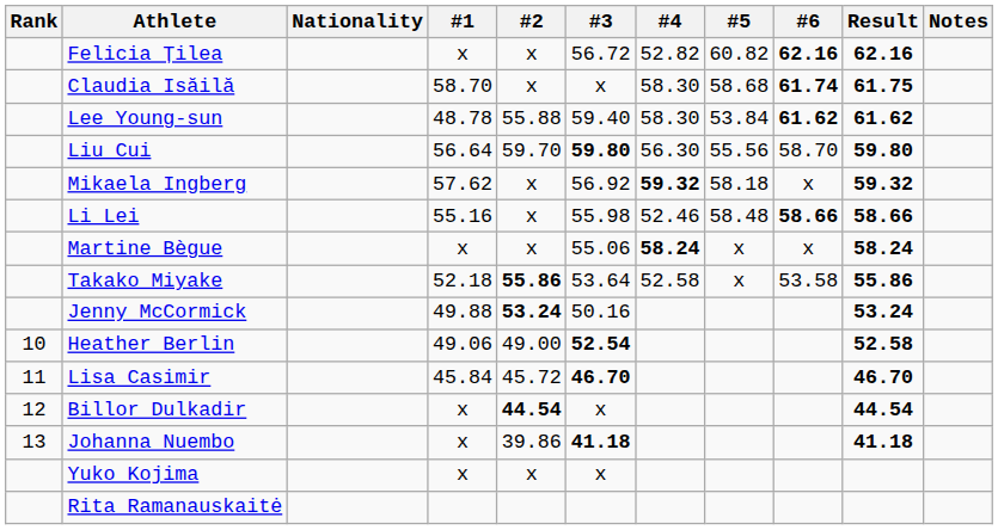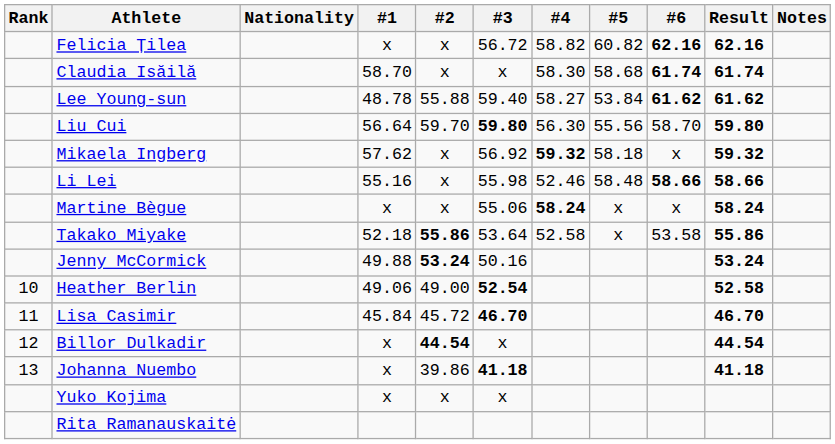Felicia Țilea | #4: 52.82 -> 58.82
Claudia Isăilă | Result: 61.75 -> 61.74
Lee Young-sun | #4: 58.30 -> 58.27
